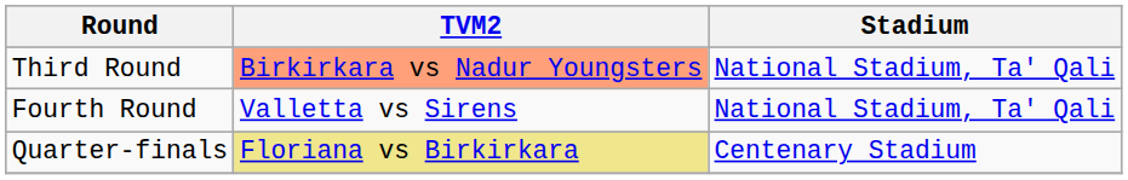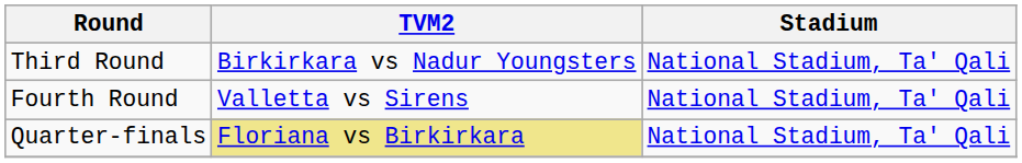Third Round | TVM2: lightsalmon background -> no background
Quarter-finals | Stadium: Centenary Stadium -> National Stadium, Ta' Qali
